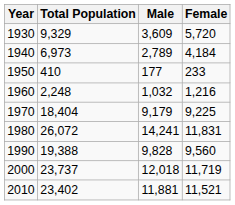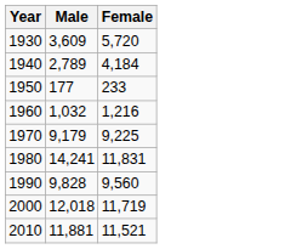- column: Total Population | 9,329 | 6,973 | 410 | 2,248 | 18,404 | 26,072 | 19,388 | 23,737 | 23,402
